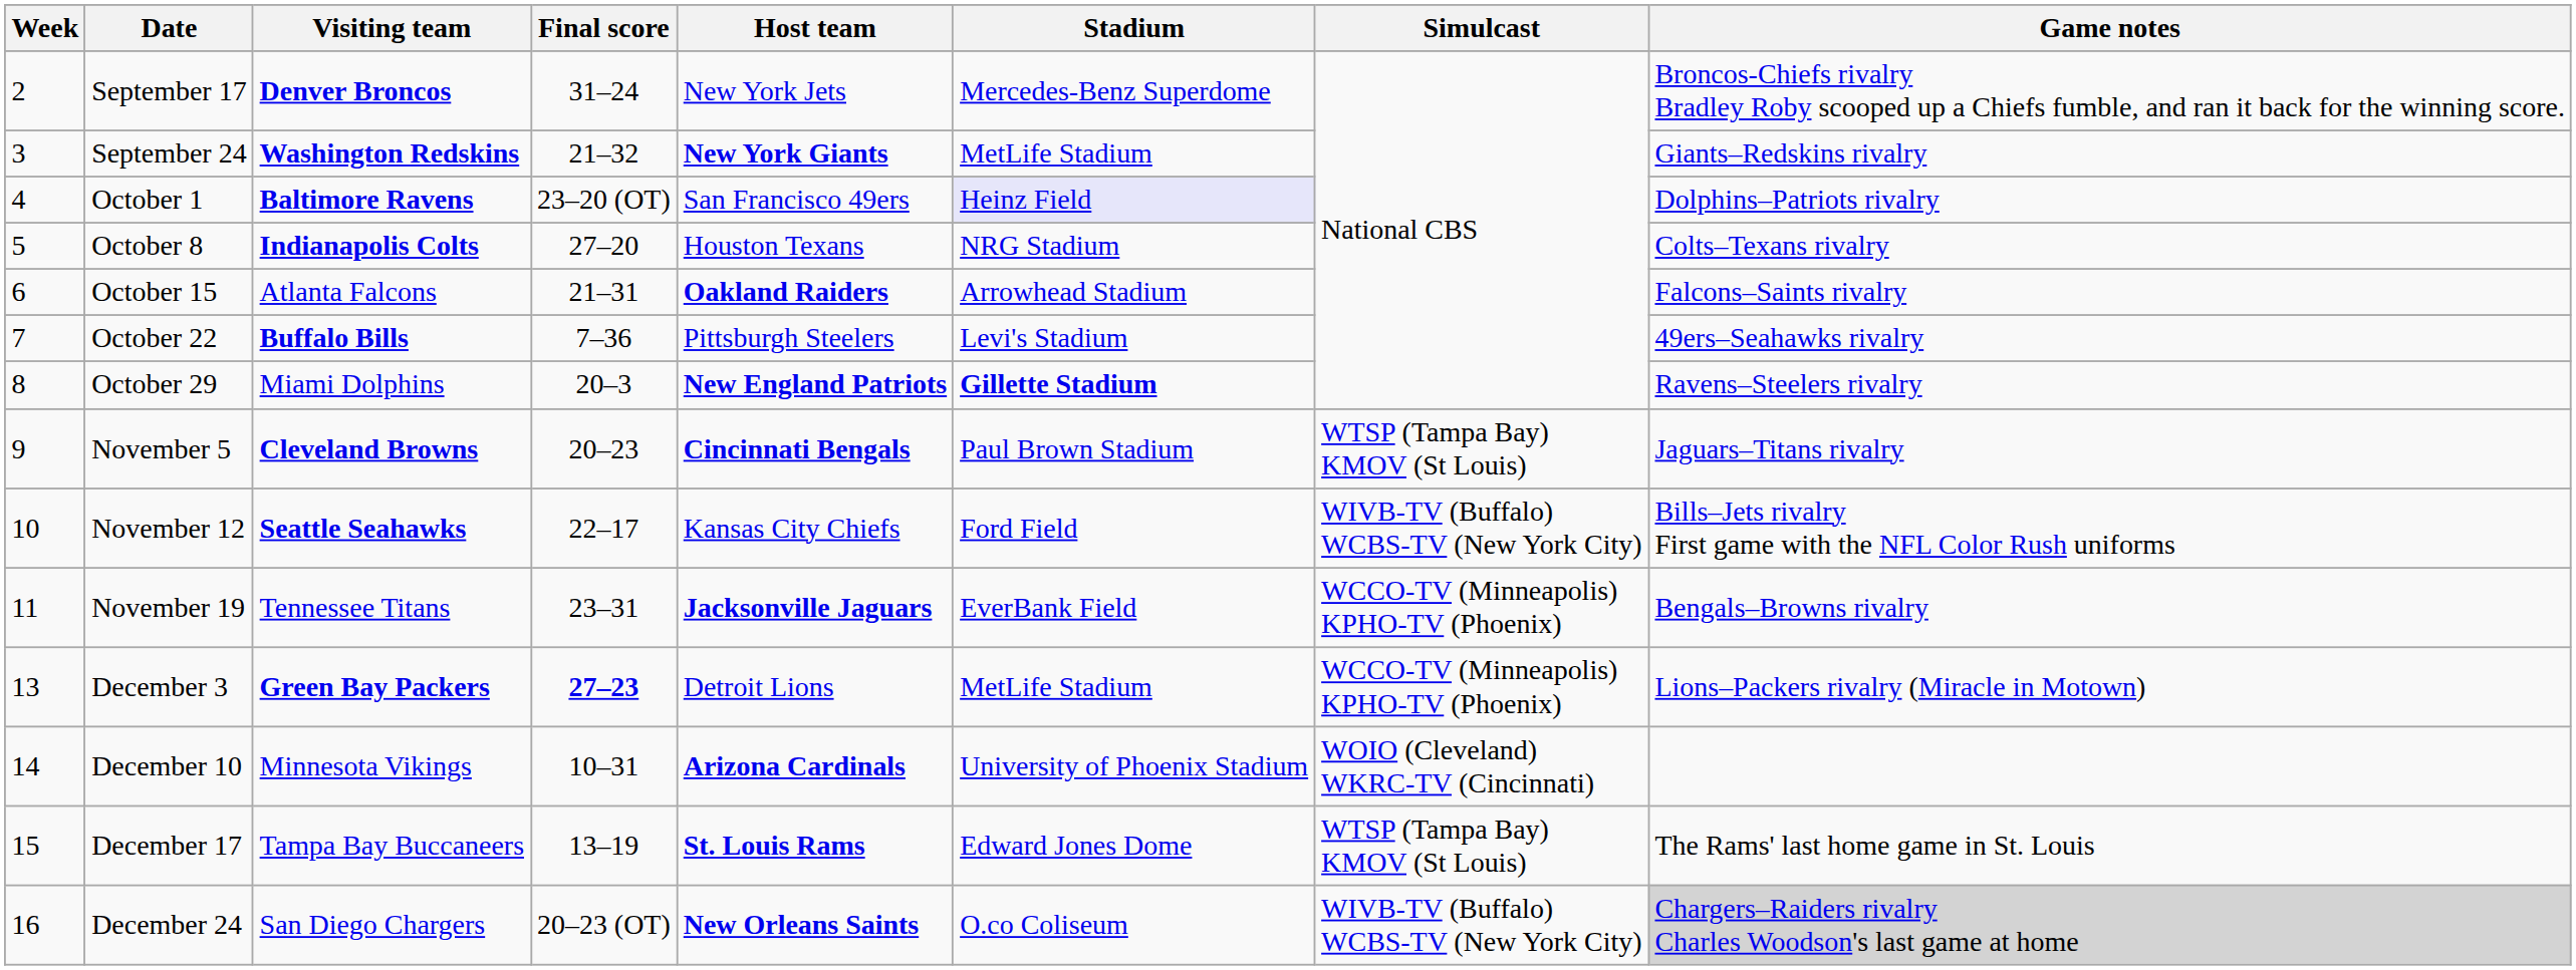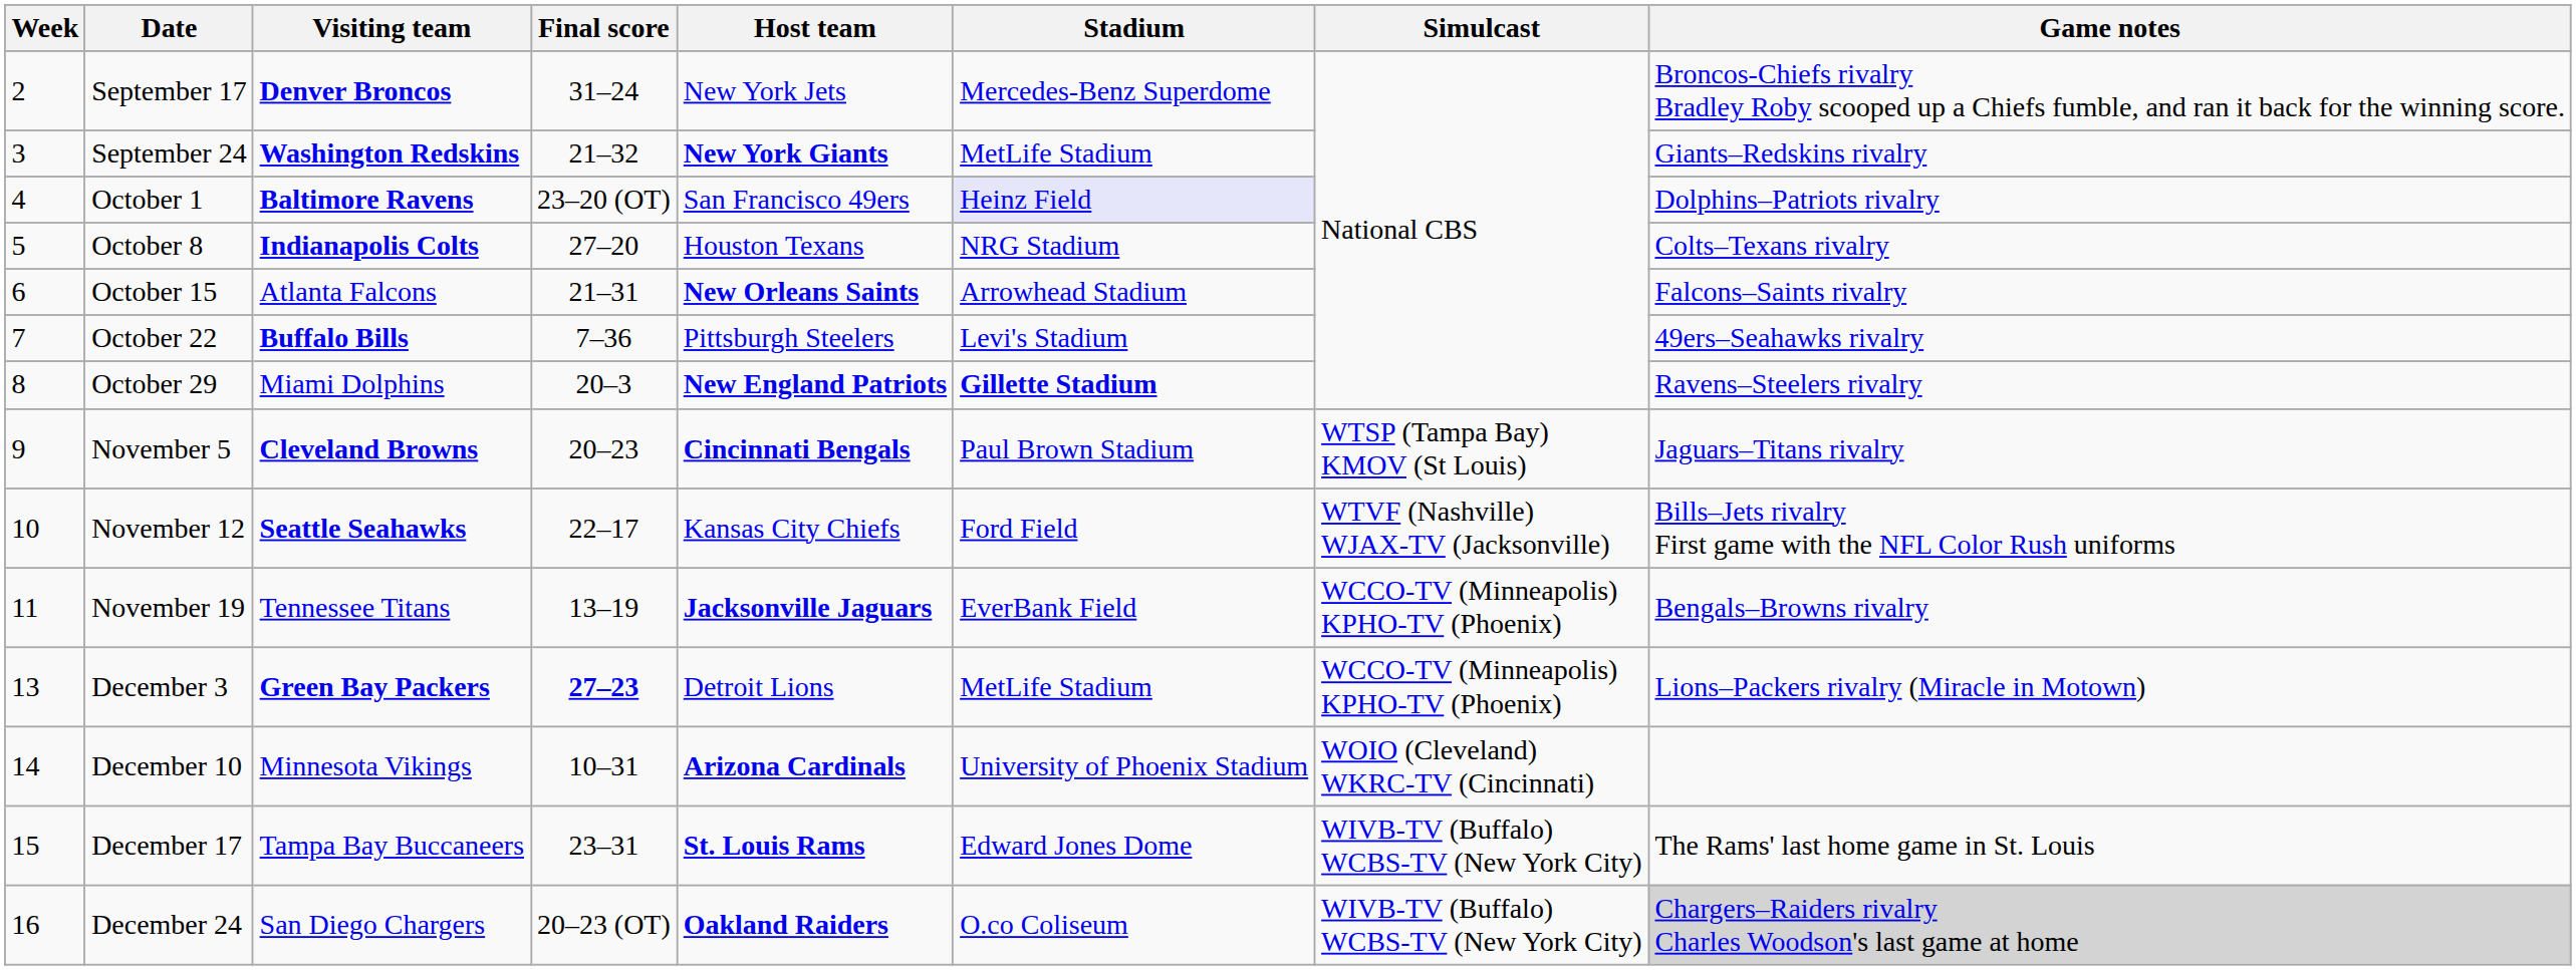October 15 | Host team: Oakland Raiders -> New Orleans Saints
November 12 | Simulcast: WIVB-TV (Buffalo) WCBS-TV (New York City) -> WTVF (Nashville) WJAX-TV (Jacksonville)
November 19 | Final score: 23–31 -> 13–19
December 17 | Final score: 13–19 -> 23–31
December 17 | Simulcast: WTSP (Tampa Bay) KMOV (St Louis) -> WIVB-TV (Buffalo) WCBS-TV (New York City)
December 24 | Host team: New Orleans Saints -> Oakland Raiders
